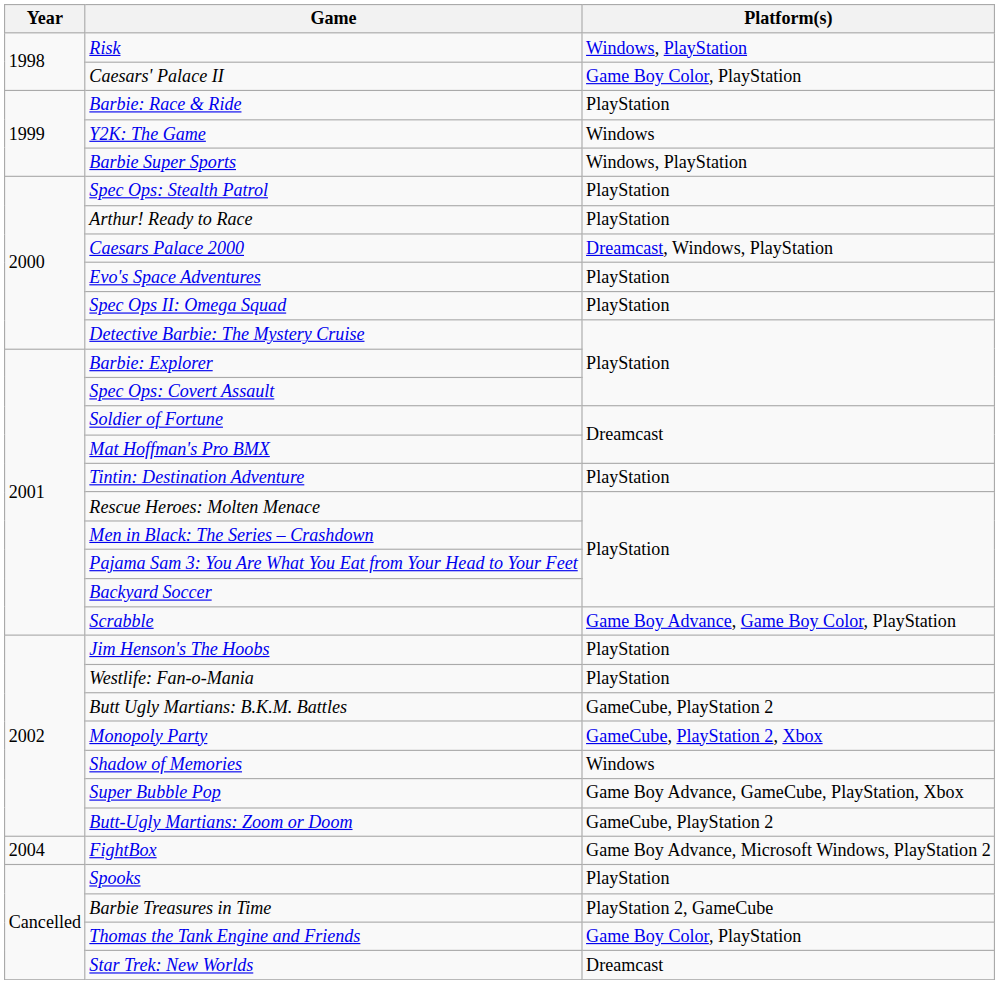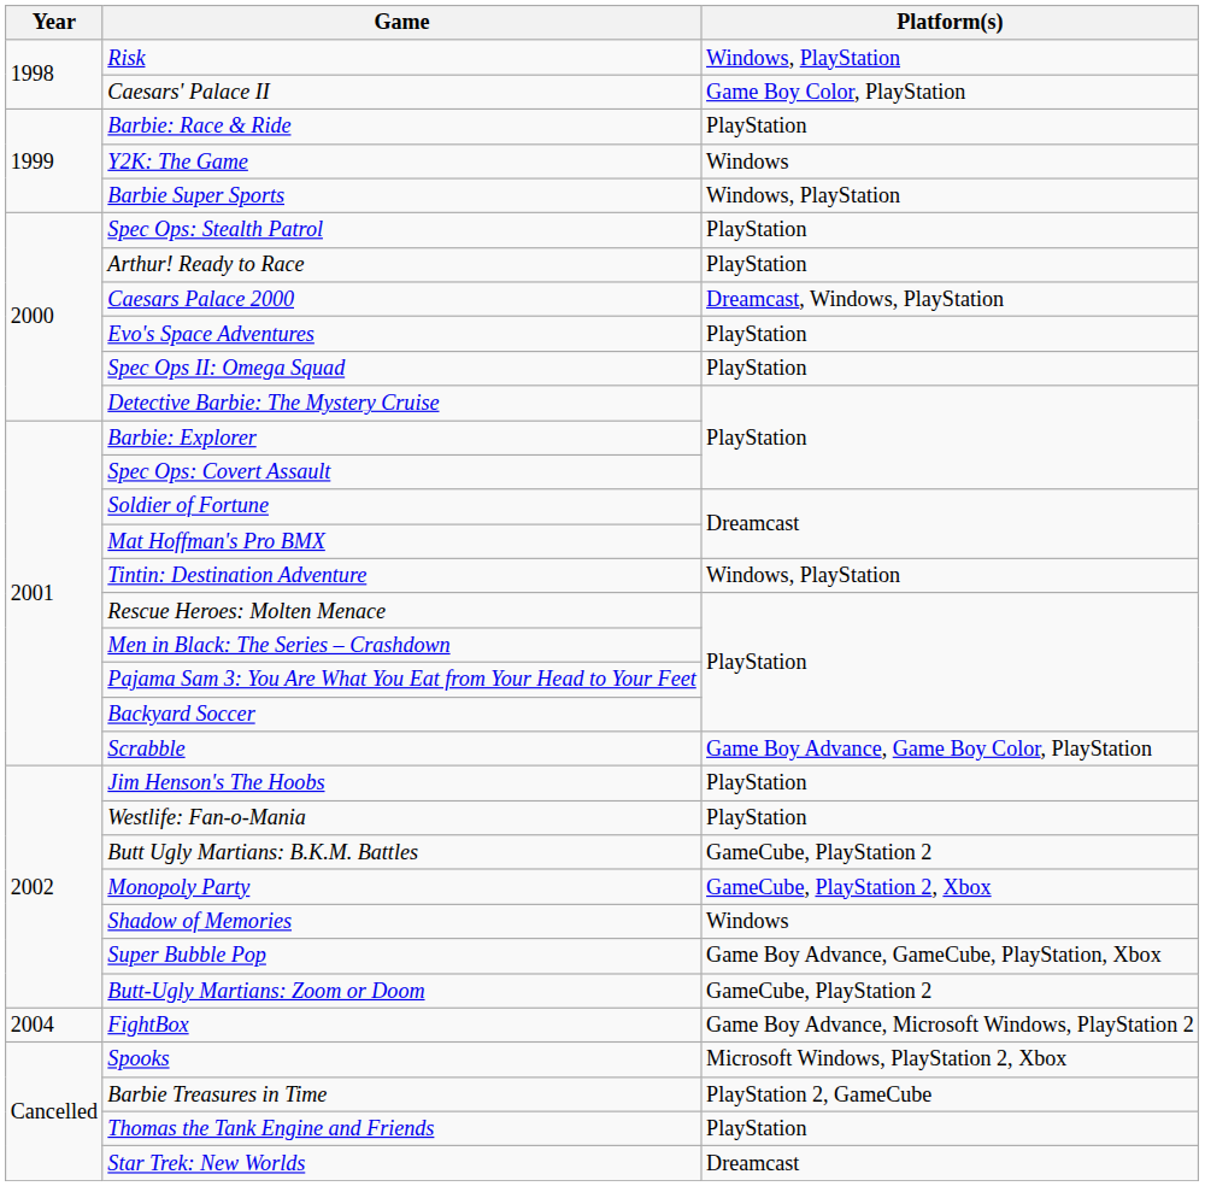Tintin: Destination Adventure | Platform(s): PlayStation -> Windows, PlayStation
Spooks | Platform(s): PlayStation -> Microsoft Windows, PlayStation 2, Xbox
Thomas the Tank Engine and Friends | Platform(s): Game Boy Color, PlayStation -> PlayStation
